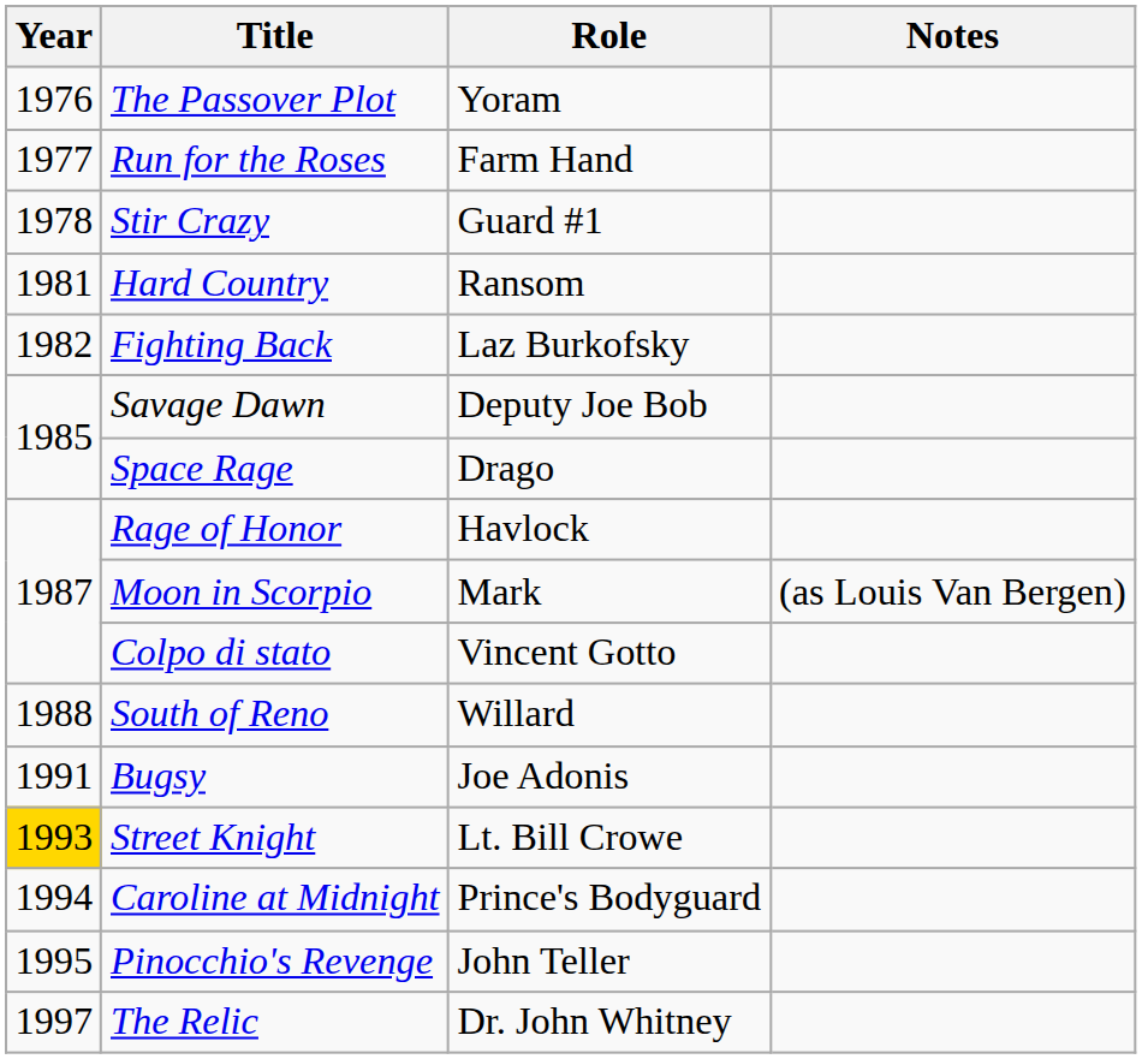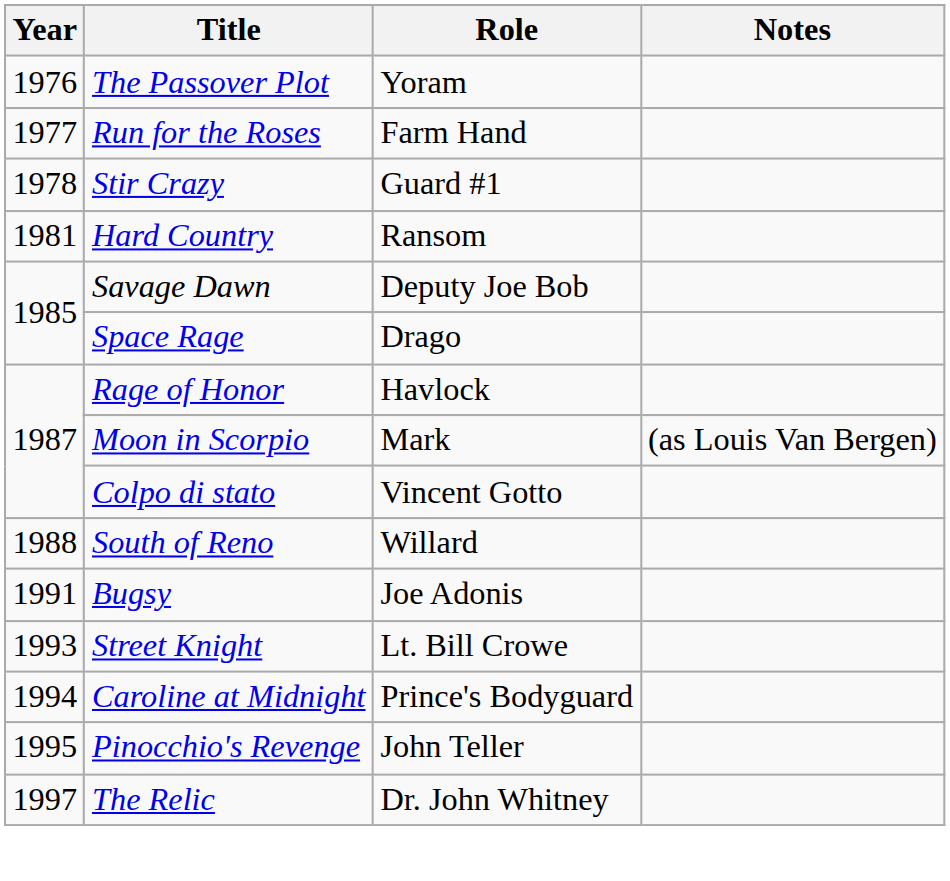- row: 1982 | Fighting Back | Laz Burkofsky
Street Knight | Year: gold background -> no background
